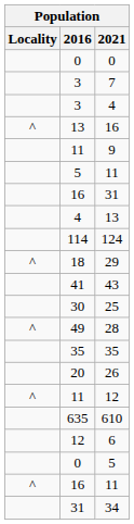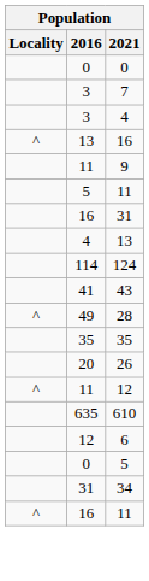- row: ^ | 18 | 29
- row: 30 | 25
rows swapped: 34 <-> 16 / 11
